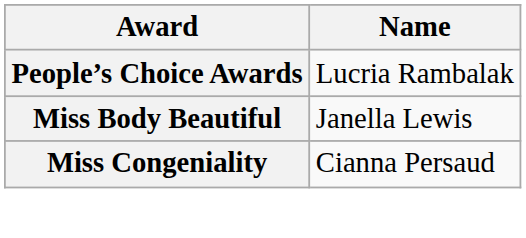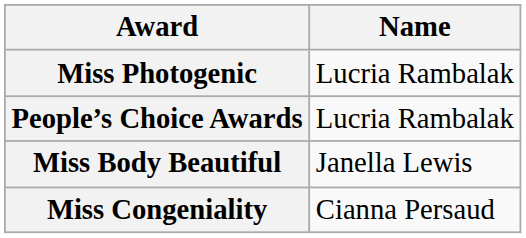+ row: Miss Photogenic | Lucria Rambalak
